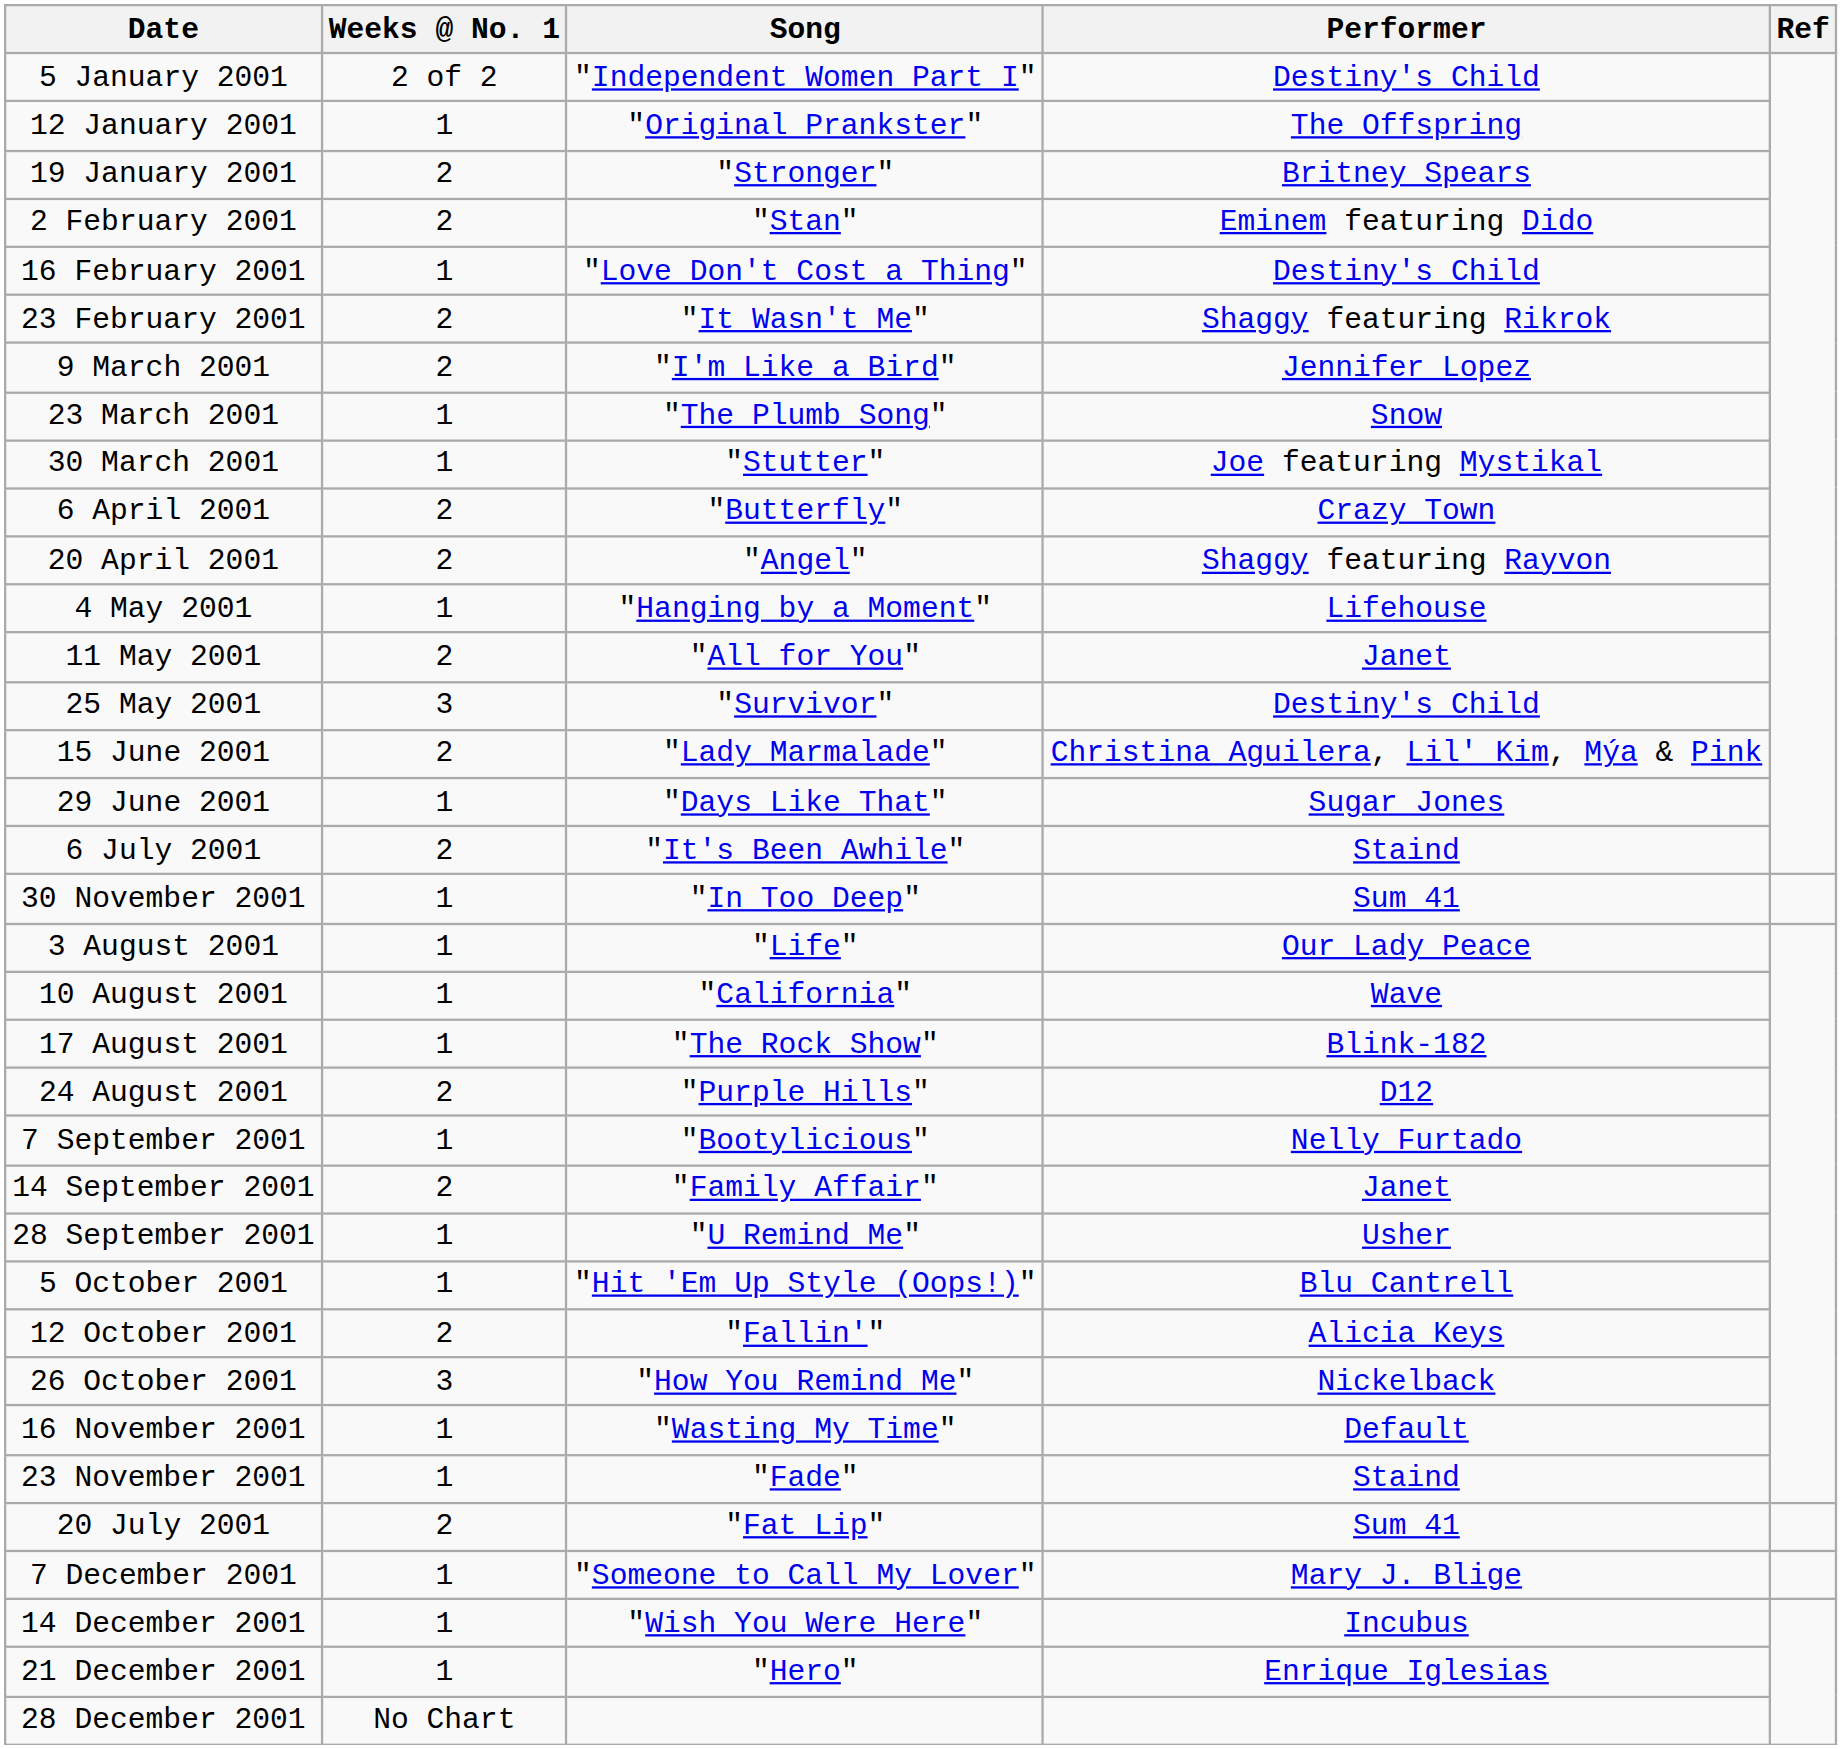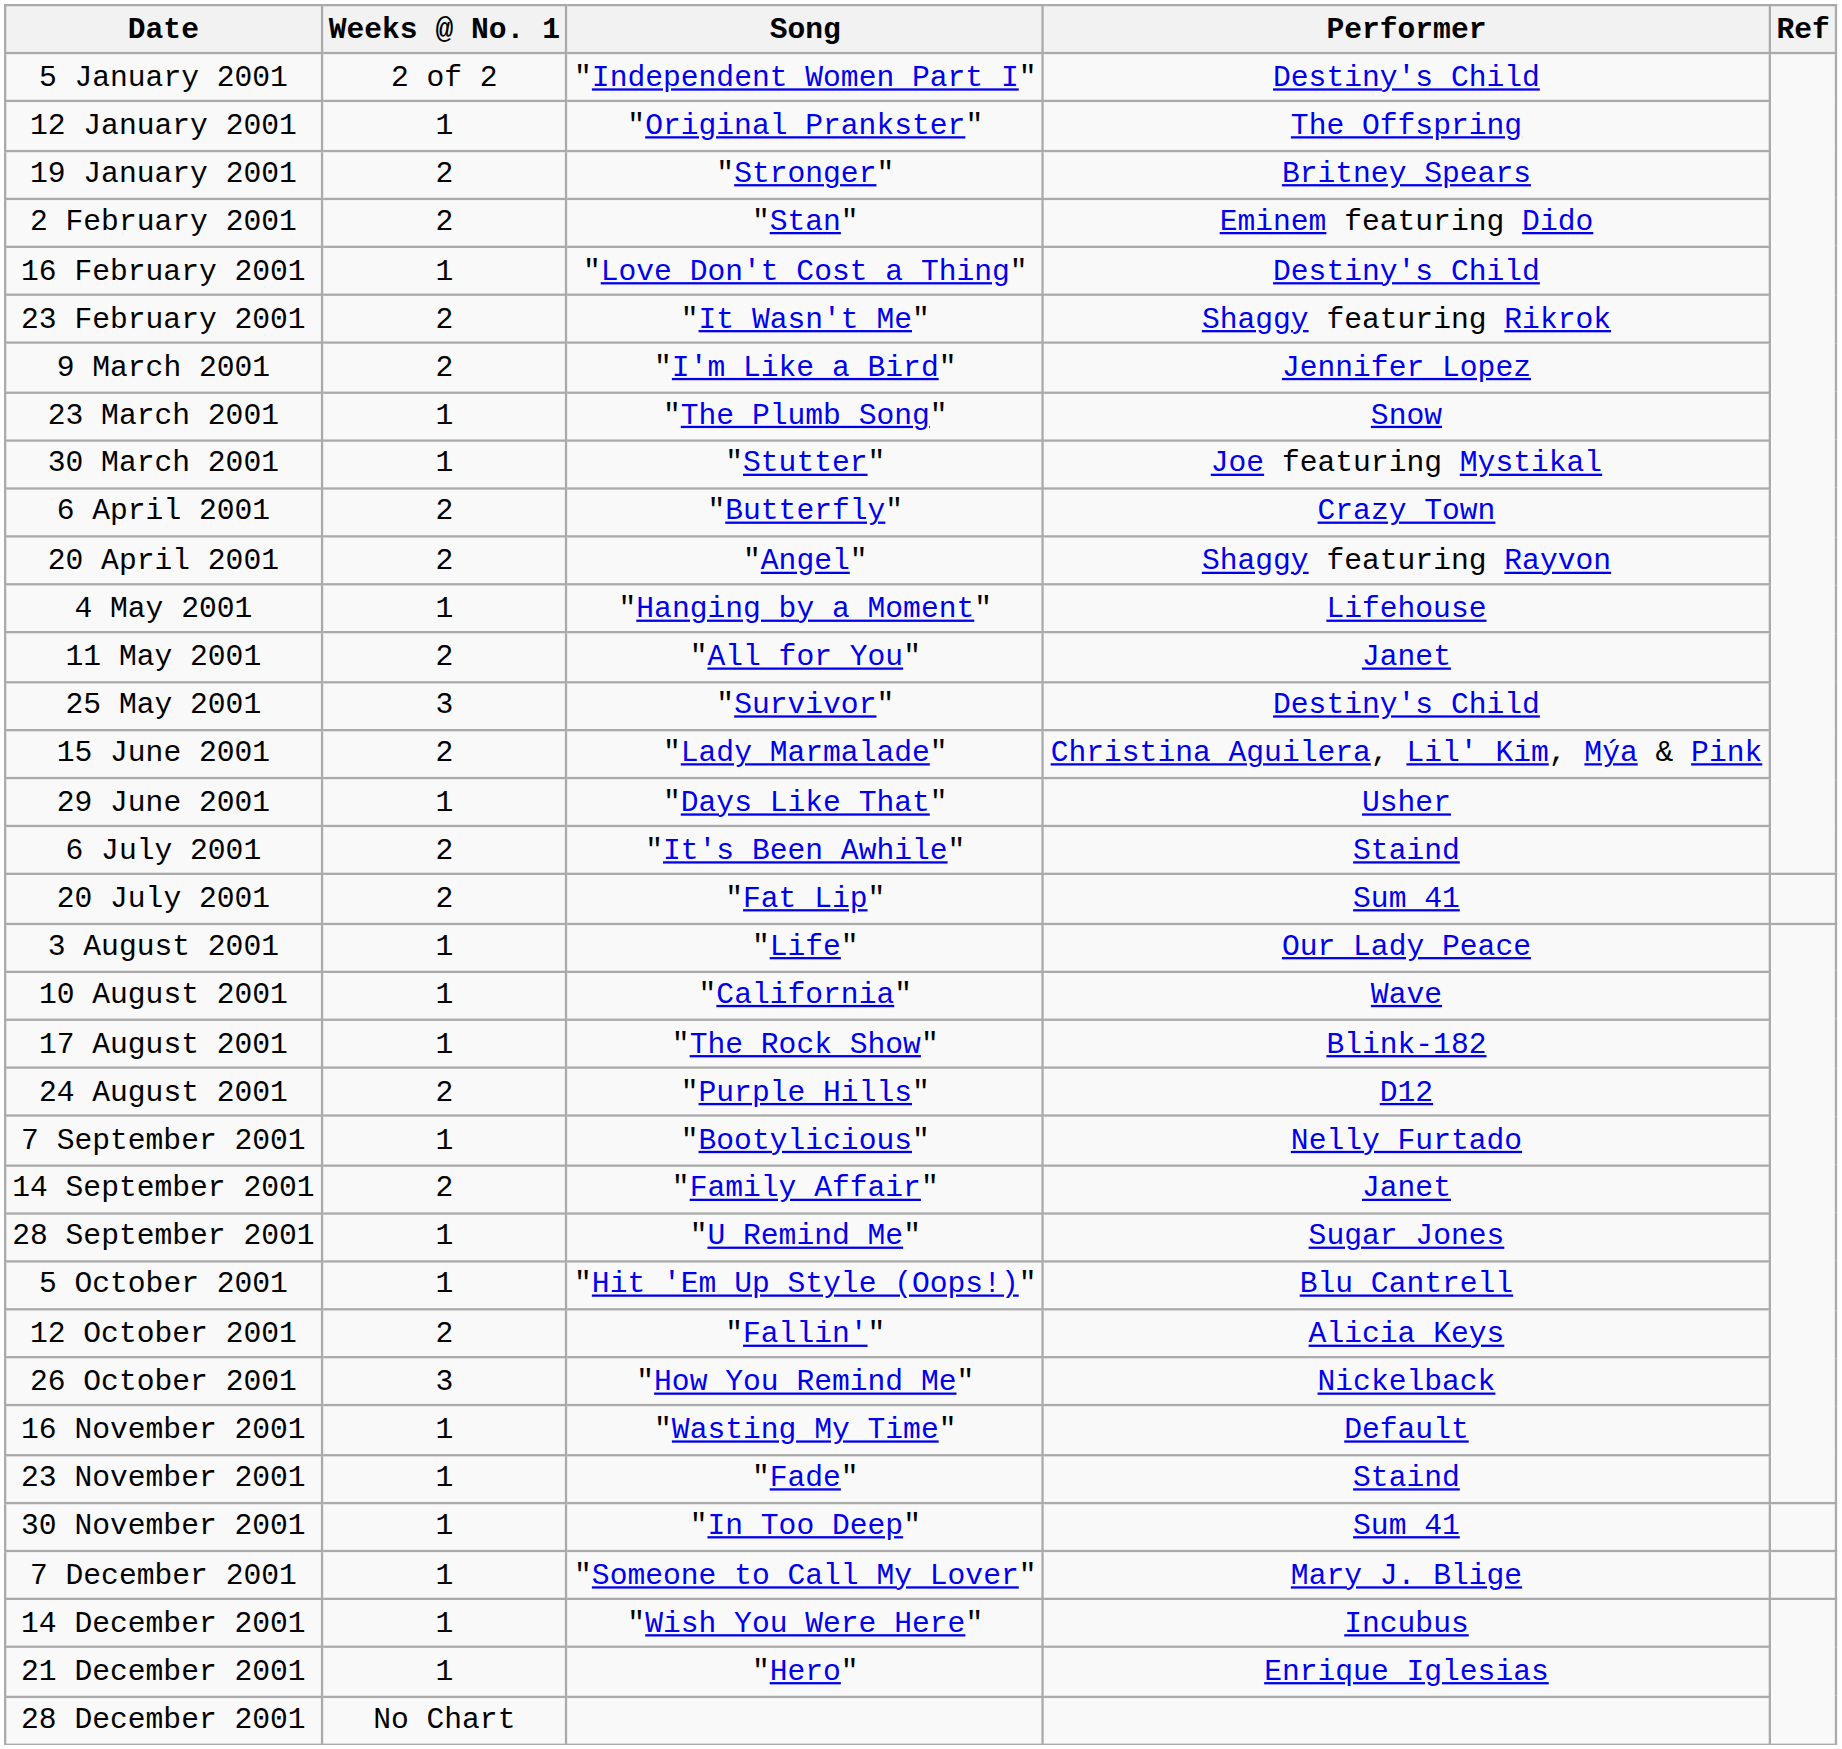29 June 2001 | Performer: Sugar Jones -> Usher
rows swapped: 20 July 2001 <-> 30 November 2001
28 September 2001 | Performer: Usher -> Sugar Jones
